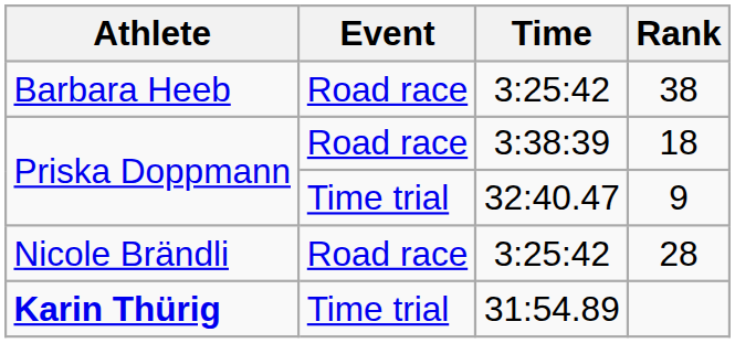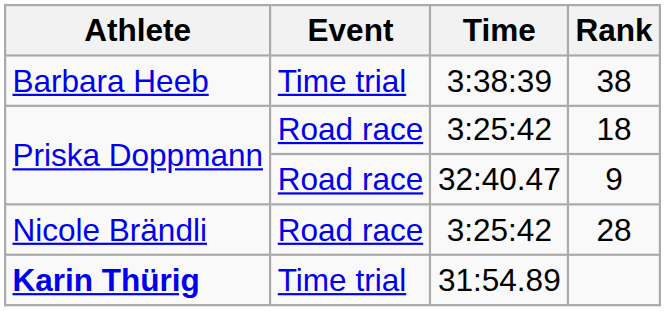38 | Event: Road race -> Time trial
38 | Time: 3:25:42 -> 3:38:39
18 | Time: 3:38:39 -> 3:25:42
9 | Event: Time trial -> Road race
